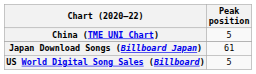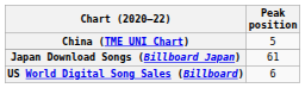US World Digital Song Sales (Billboard) | Peak position: 5 -> 6
